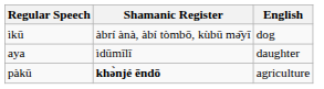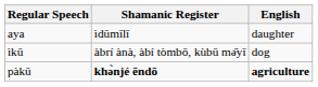rows swapped: ìkū <-> aya
pàkū | English: normal -> bold
